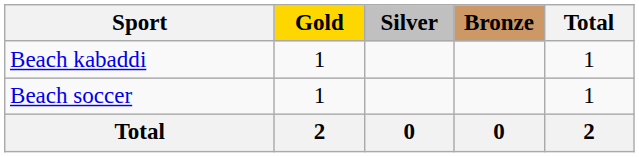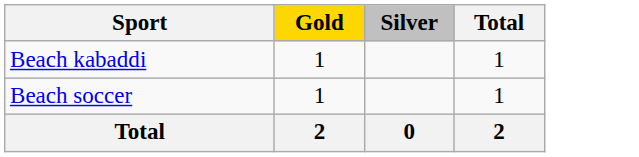- column: Bronze | 0
